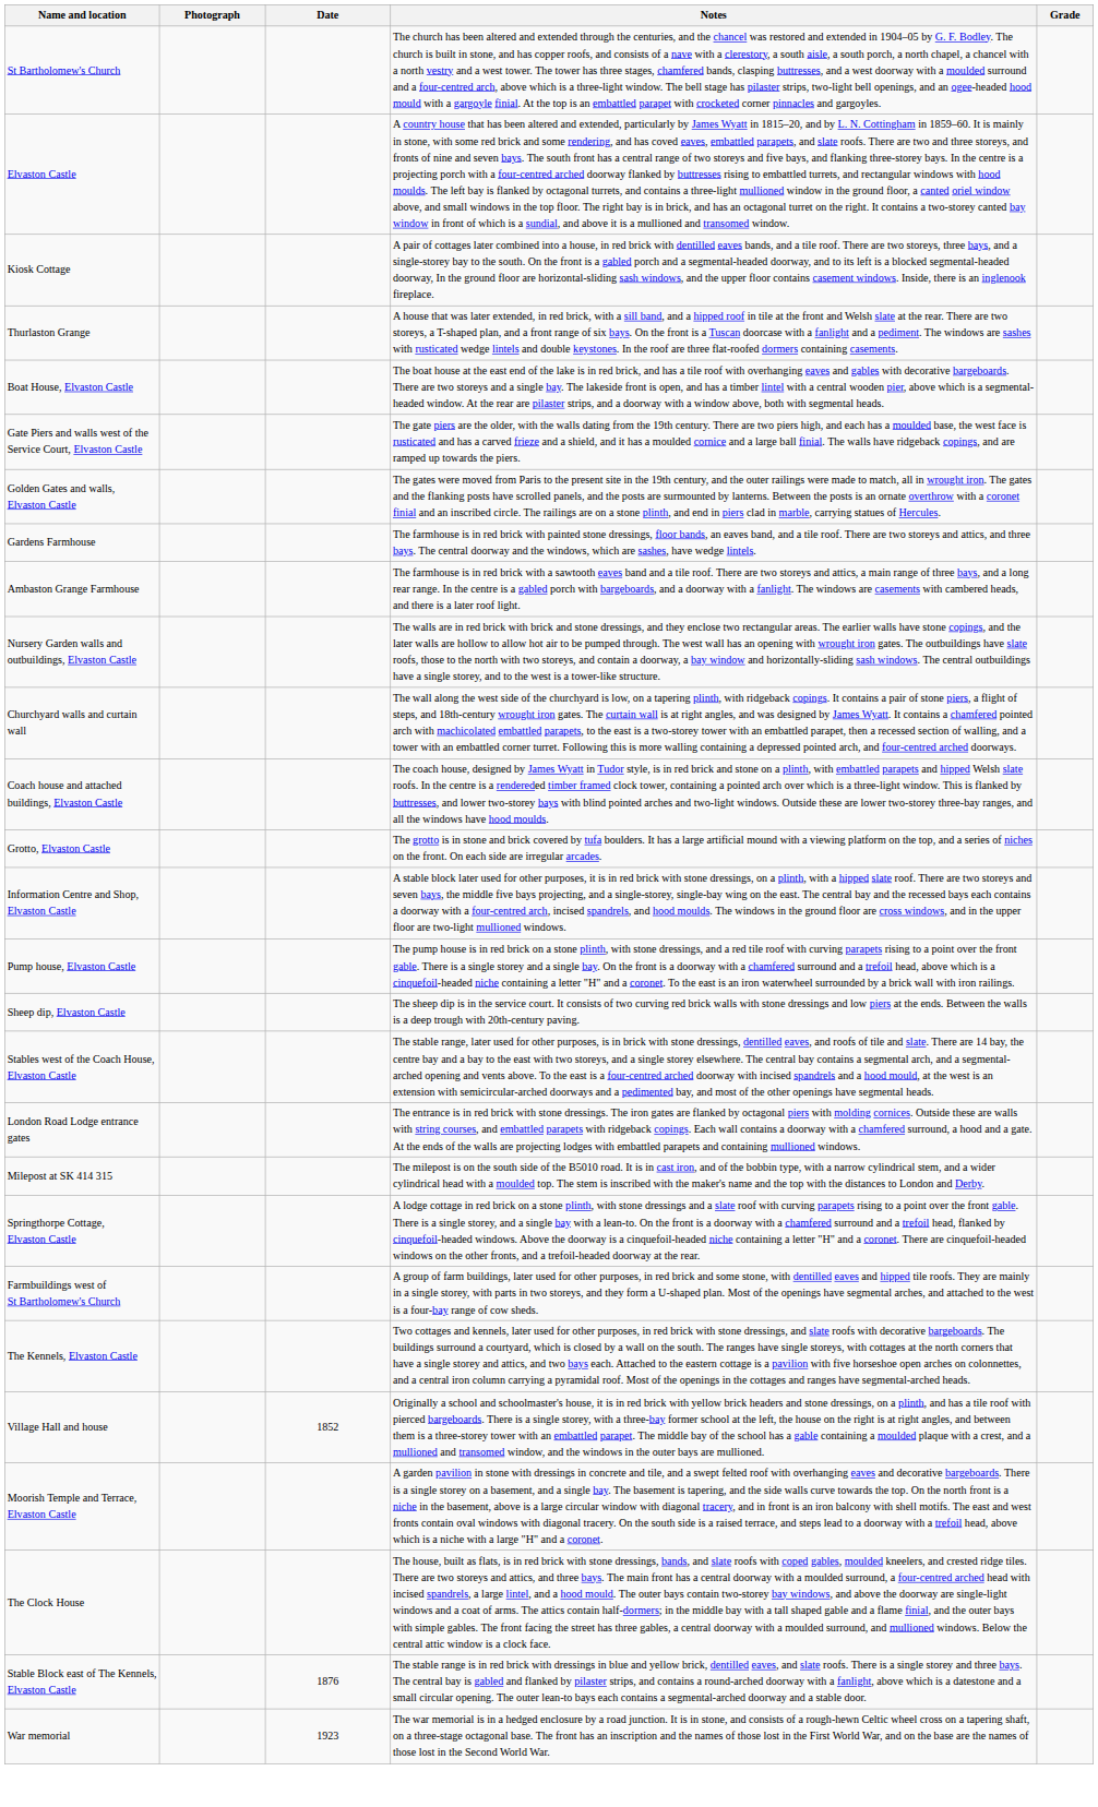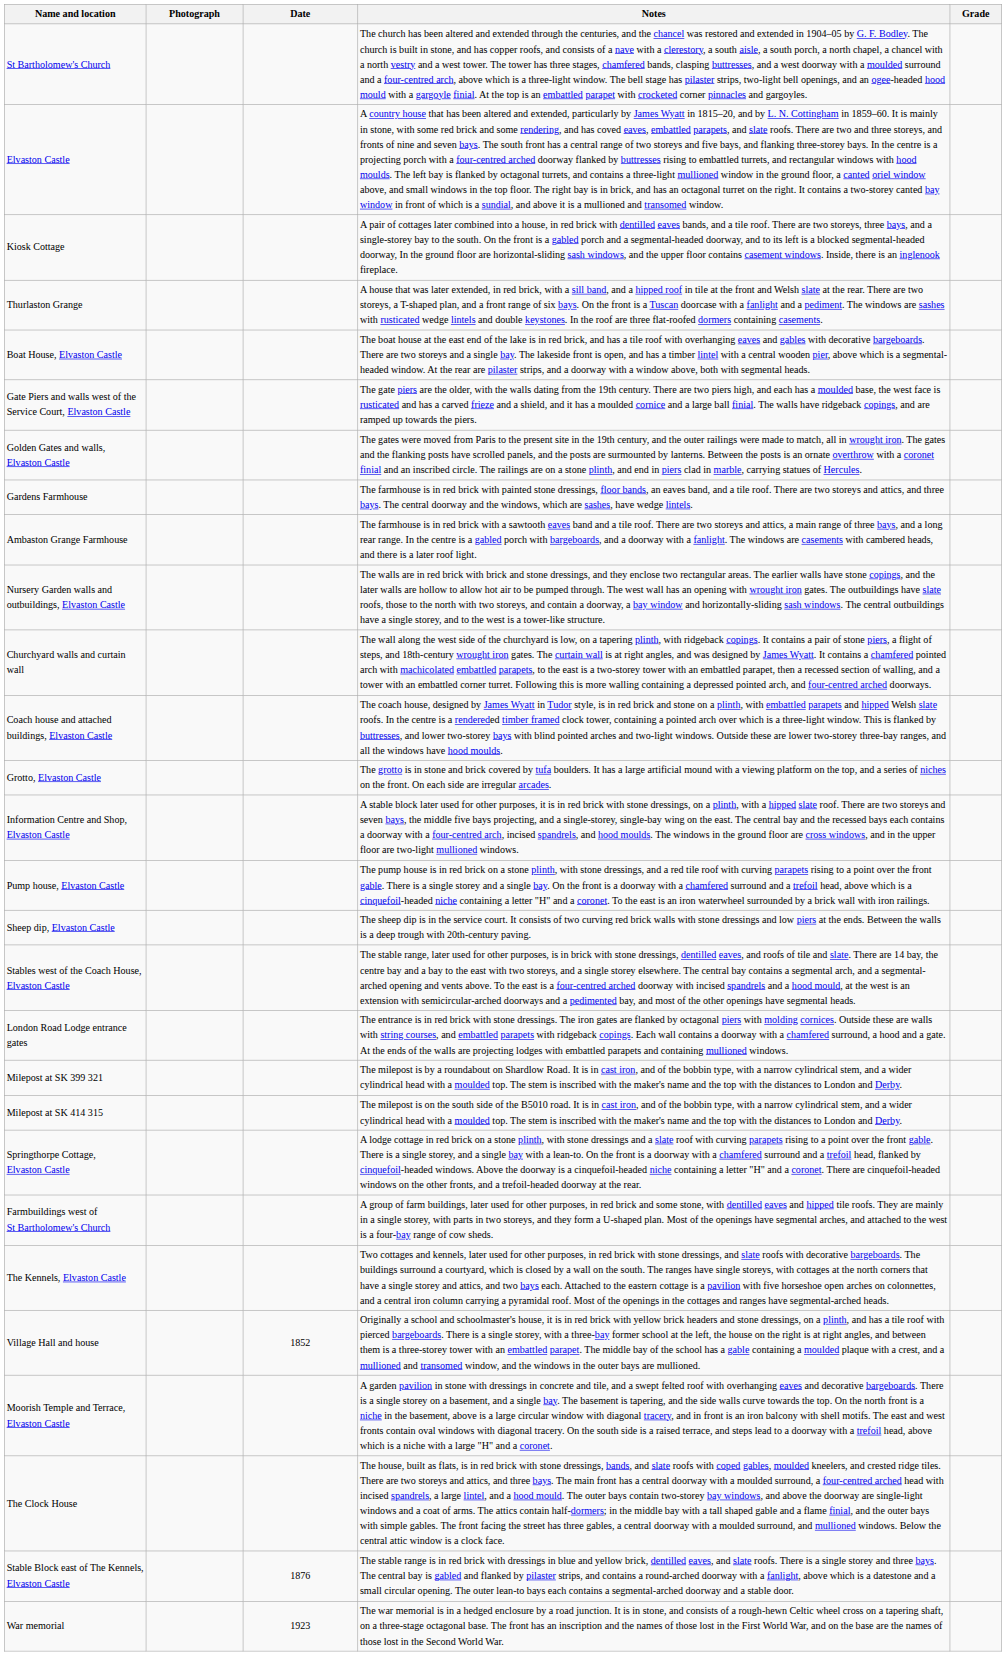+ row: Milepost at SK 399 321 | The milepost is by a roundabout on Shardlow Road. It is in cast iron, and of the bobbin type, with a narrow cylindrical stem, and a wider cylindrical head with a moulded top. The stem is inscribed with the maker's name and the top with the distances to London and Derby.
